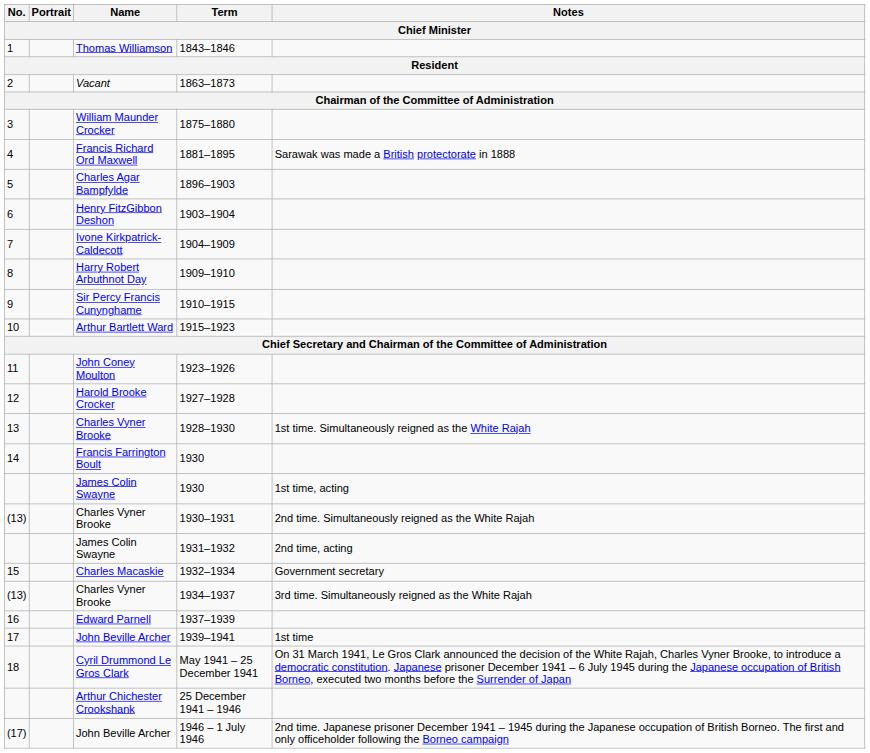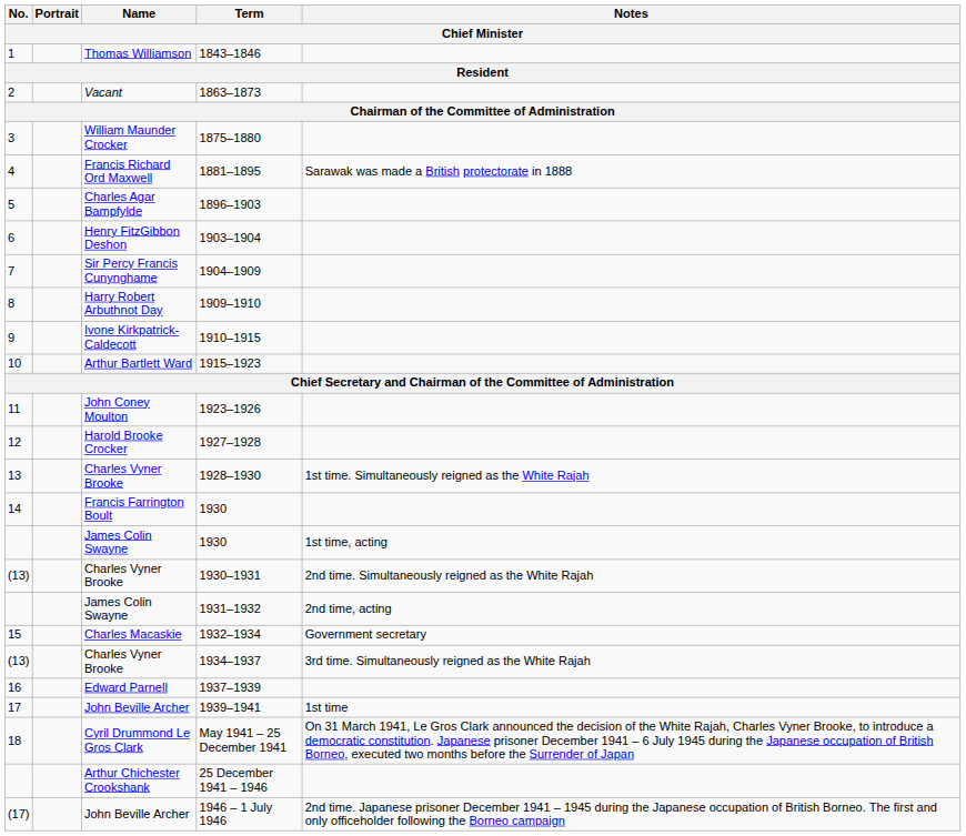1904–1909 | Name: Ivone Kirkpatrick-Caldecott -> Sir Percy Francis Cunynghame
1910–1915 | Name: Sir Percy Francis Cunynghame -> Ivone Kirkpatrick-Caldecott
